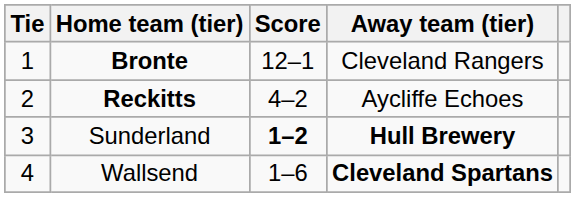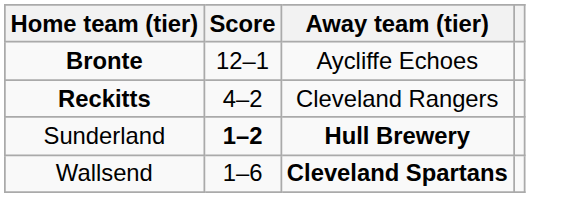- column: Tie | 1 | 2 | 3 | 4
Bronte | Away team (tier): Cleveland Rangers -> Aycliffe Echoes
Reckitts | Away team (tier): Aycliffe Echoes -> Cleveland Rangers
